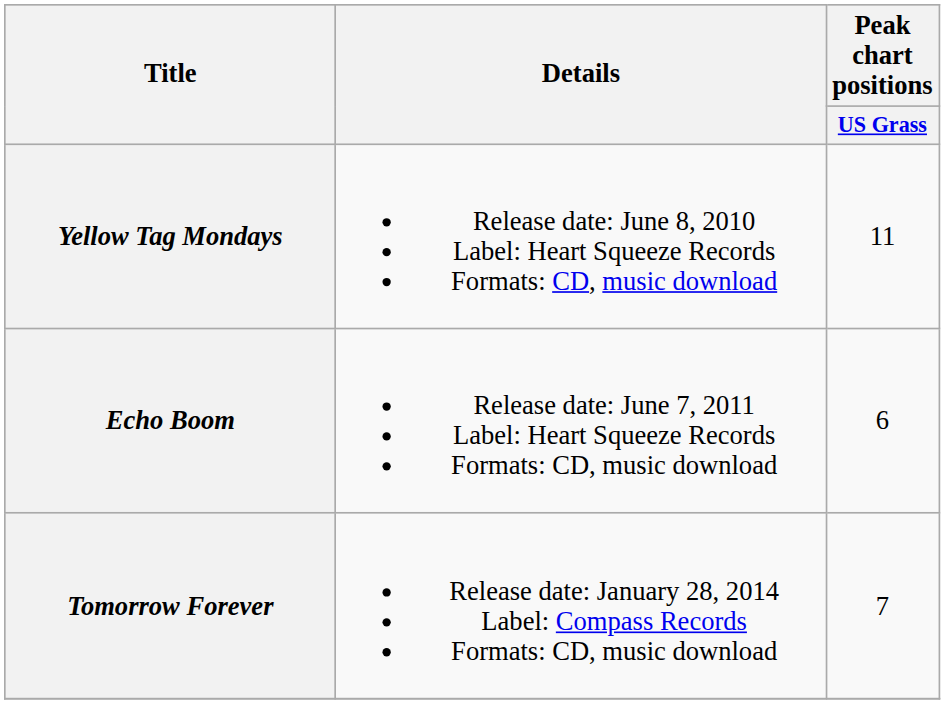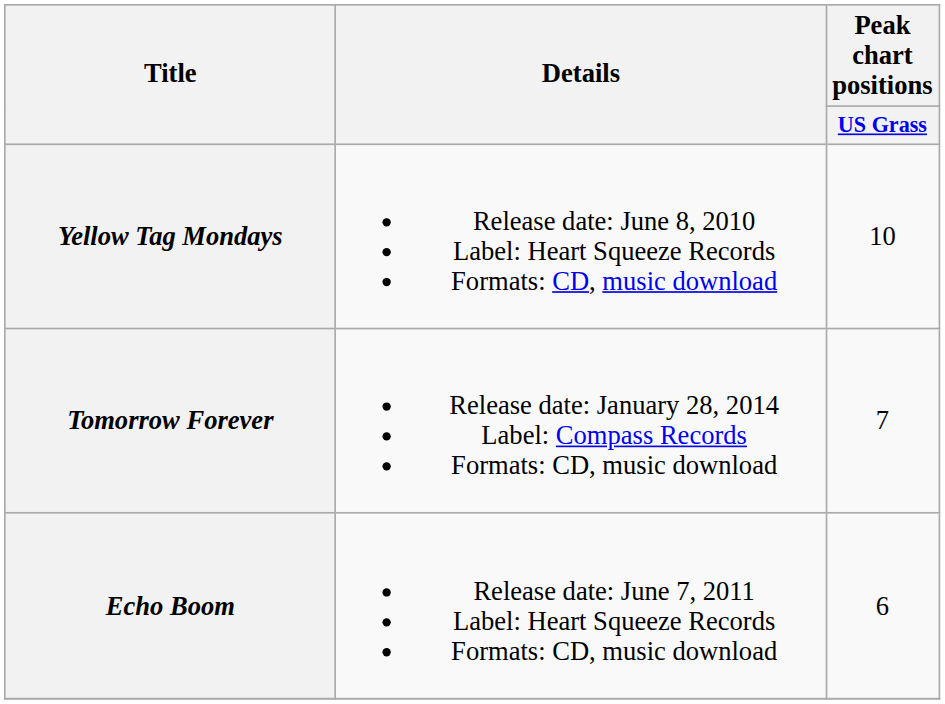Yellow Tag Mondays | Peak chart positions / US Grass: 11 -> 10
rows swapped: Echo Boom <-> Tomorrow Forever
